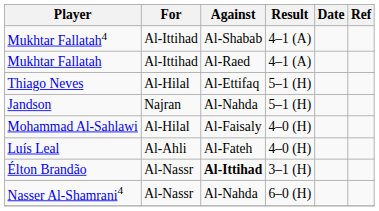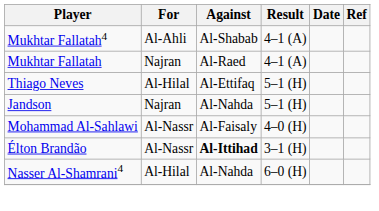Mukhtar Fallatah4 | For: Al-Ittihad -> Al-Ahli
Mukhtar Fallatah | For: Al-Ittihad -> Najran
Mohammad Al-Sahlawi | For: Al-Hilal -> Al-Nassr
- row: Luís Leal | Al-Ahli | Al-Fateh | 4–0 (H)
Nasser Al-Shamrani4 | For: Al-Nassr -> Al-Hilal
